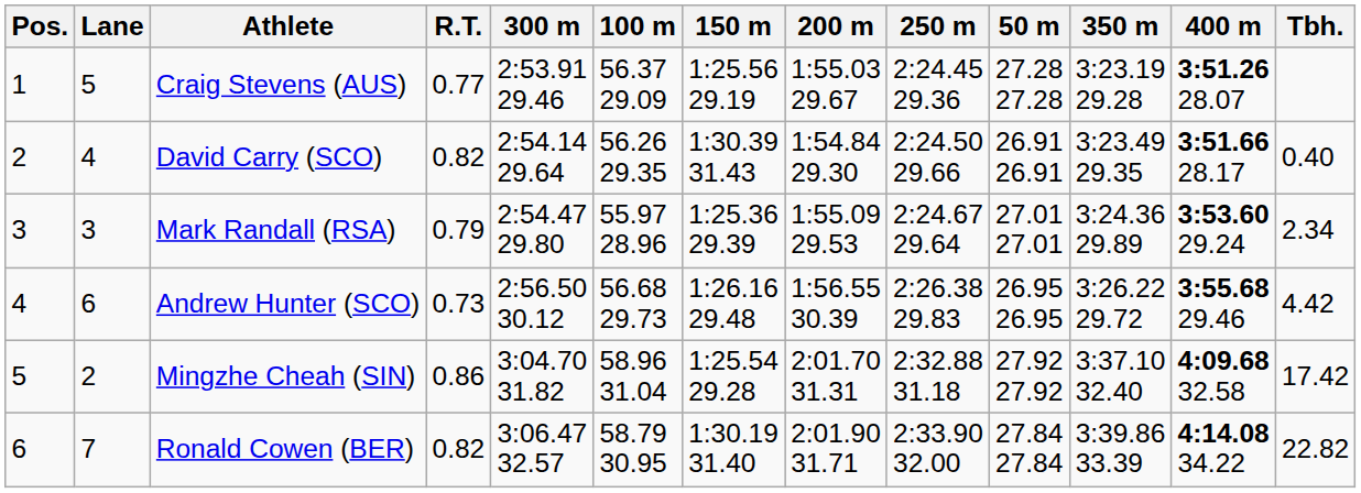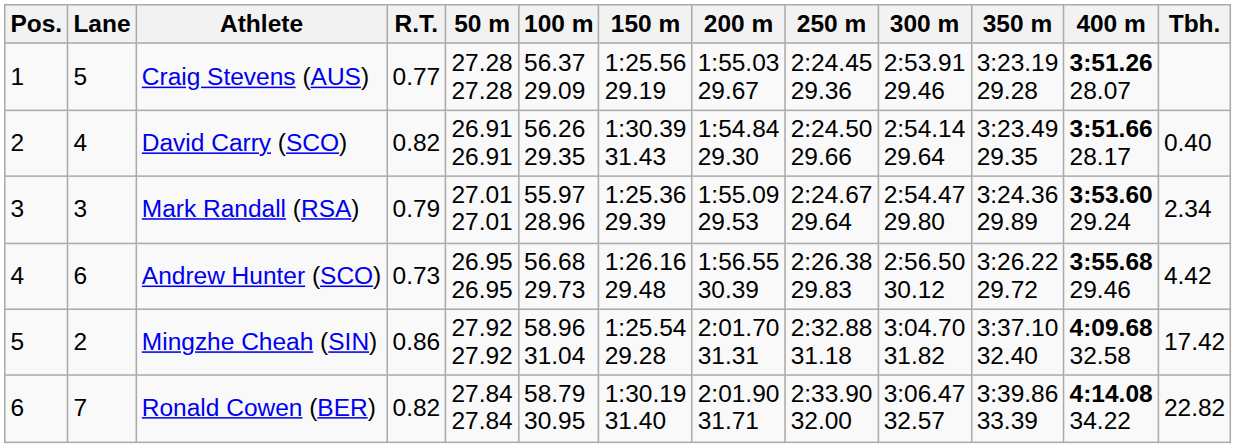columns swapped: 50 m <-> 300 m
